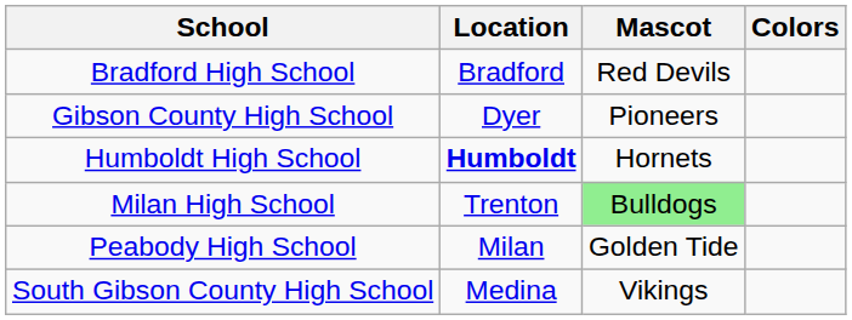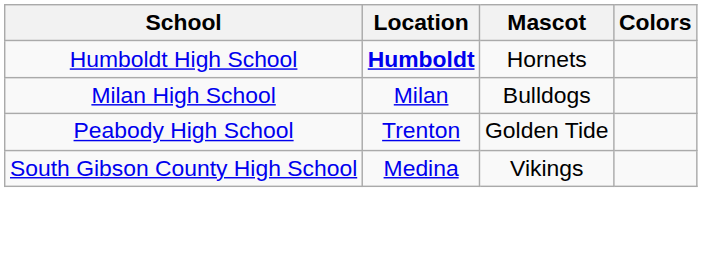- row: Bradford High School | Bradford | Red Devils
- row: Gibson County High School | Dyer | Pioneers
Milan High School | Location: Trenton -> Milan
Milan High School | Mascot: lightgreen background -> no background
Peabody High School | Location: Milan -> Trenton
